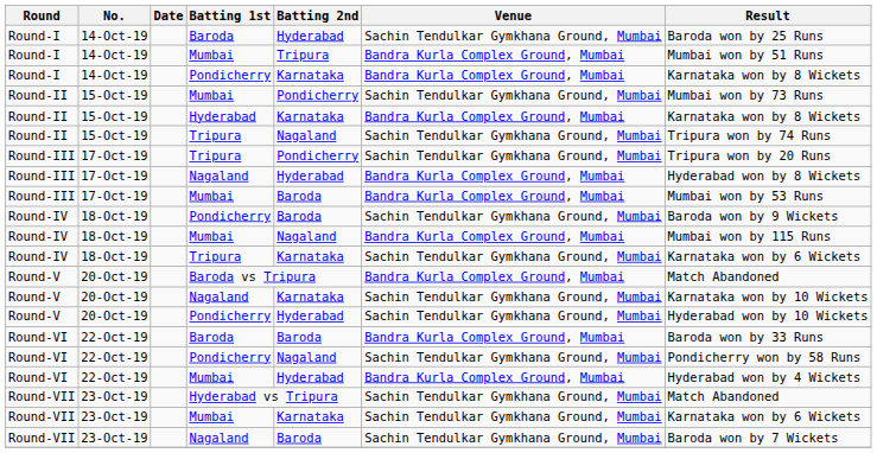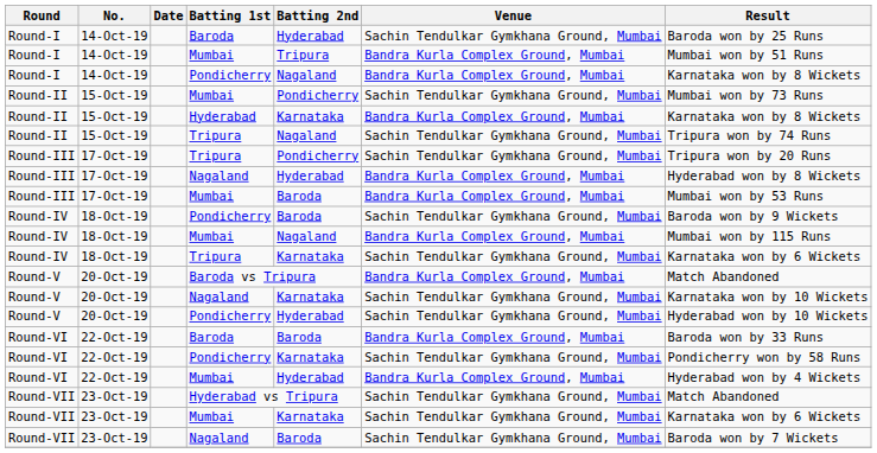Round-I / Pondicherry | Batting 2nd: Karnataka -> Nagaland
Round-VI / Pondicherry | Batting 2nd: Nagaland -> Karnataka
